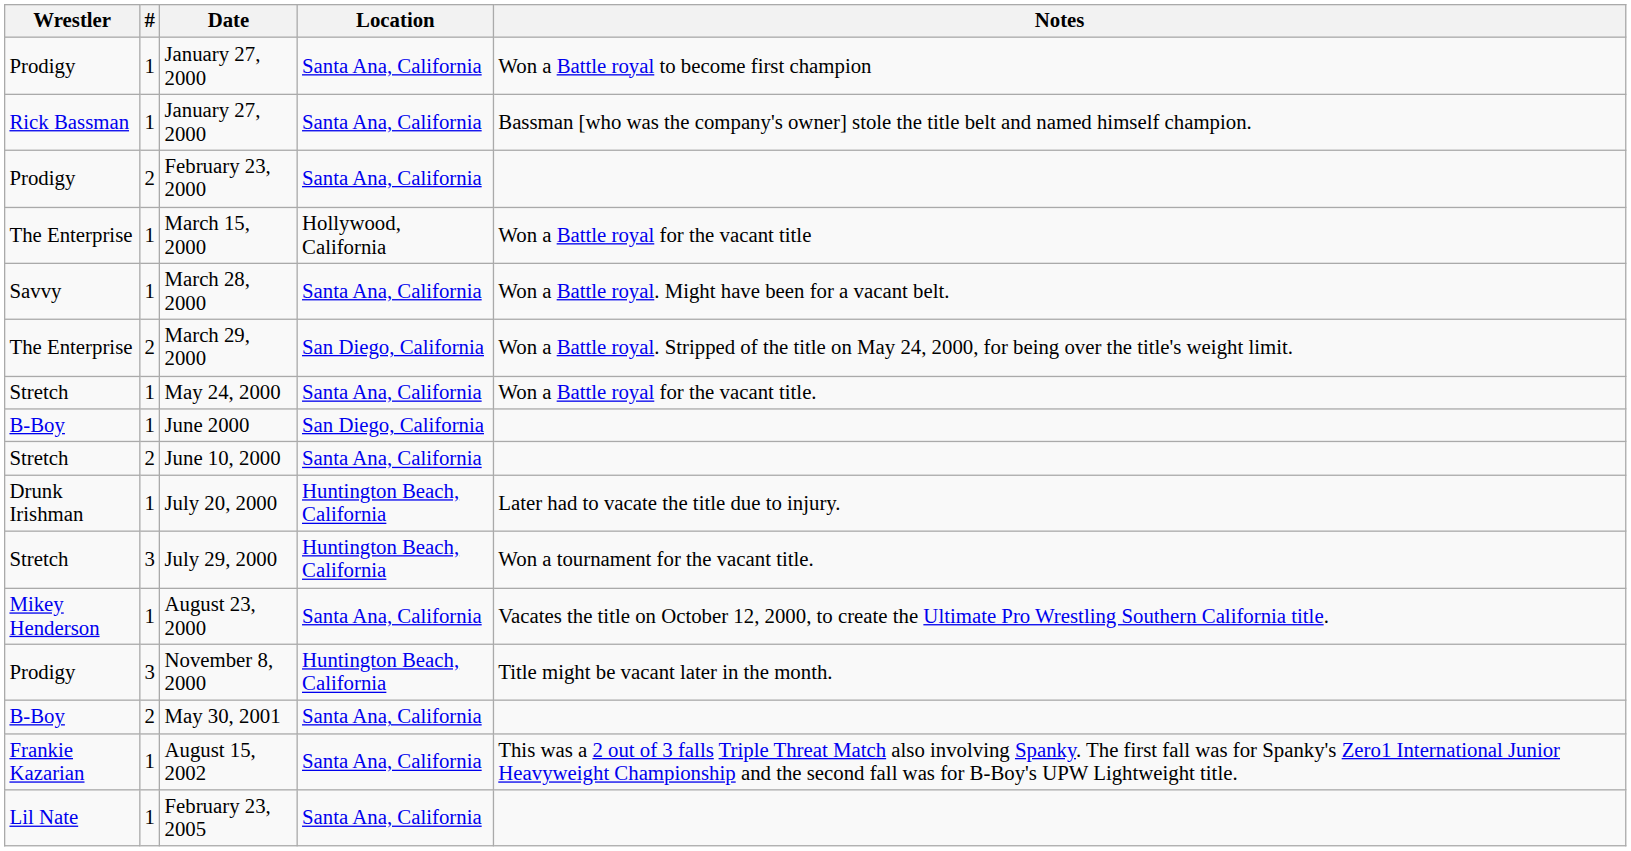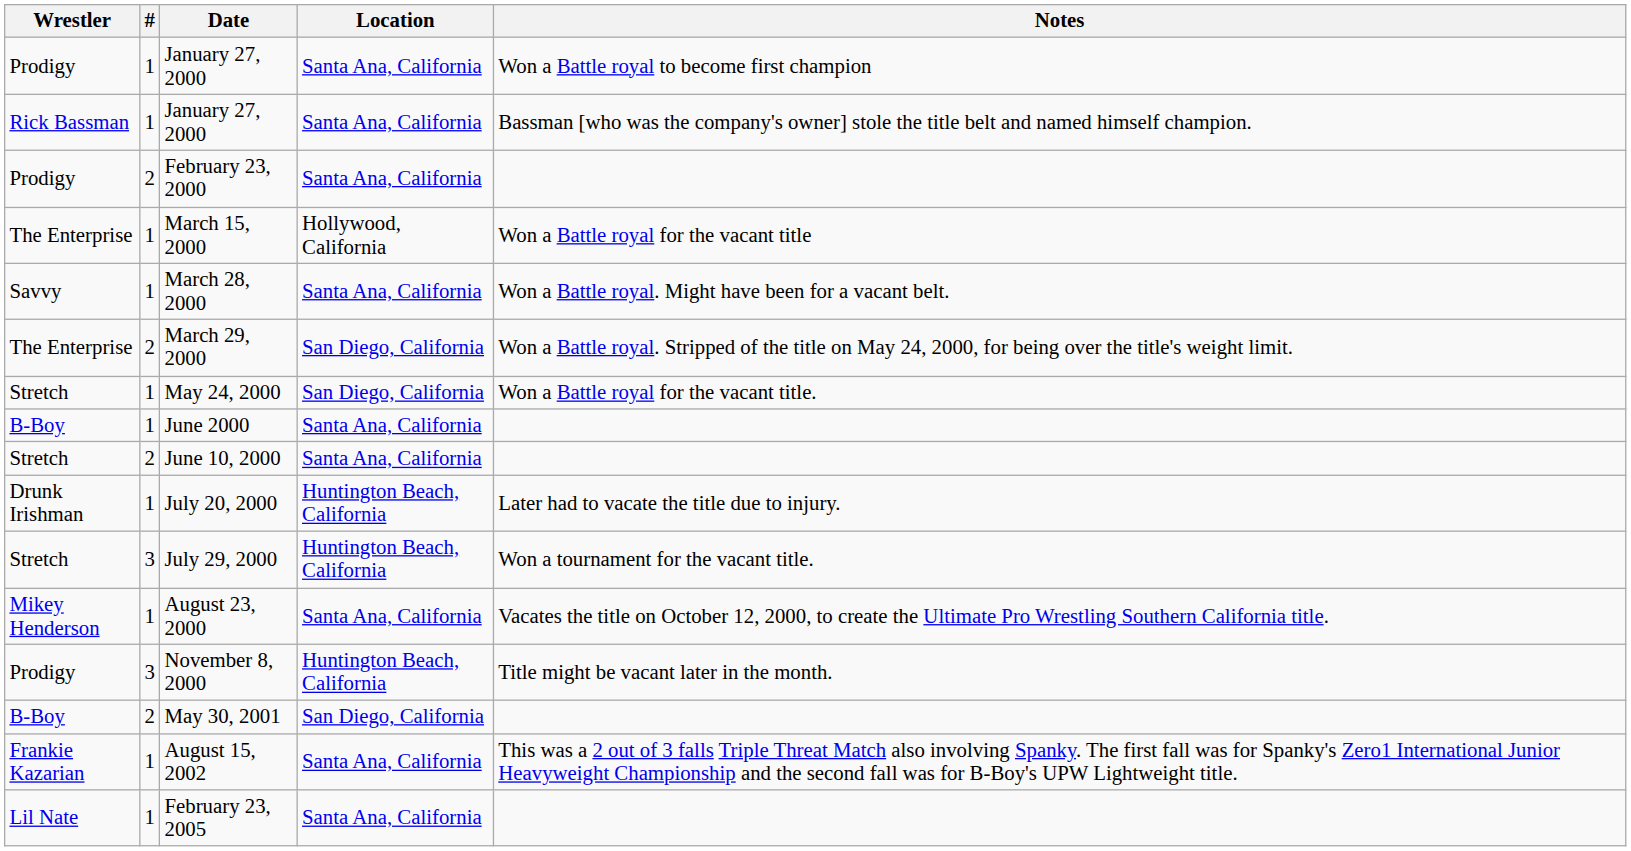May 24, 2000 | Location: Santa Ana, California -> San Diego, California
June 2000 | Location: San Diego, California -> Santa Ana, California
May 30, 2001 | Location: Santa Ana, California -> San Diego, California
